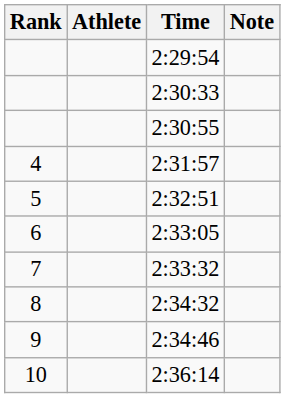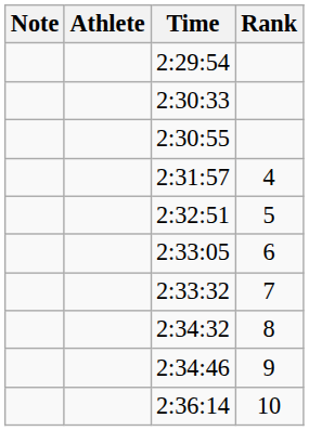columns swapped: Rank <-> Note
